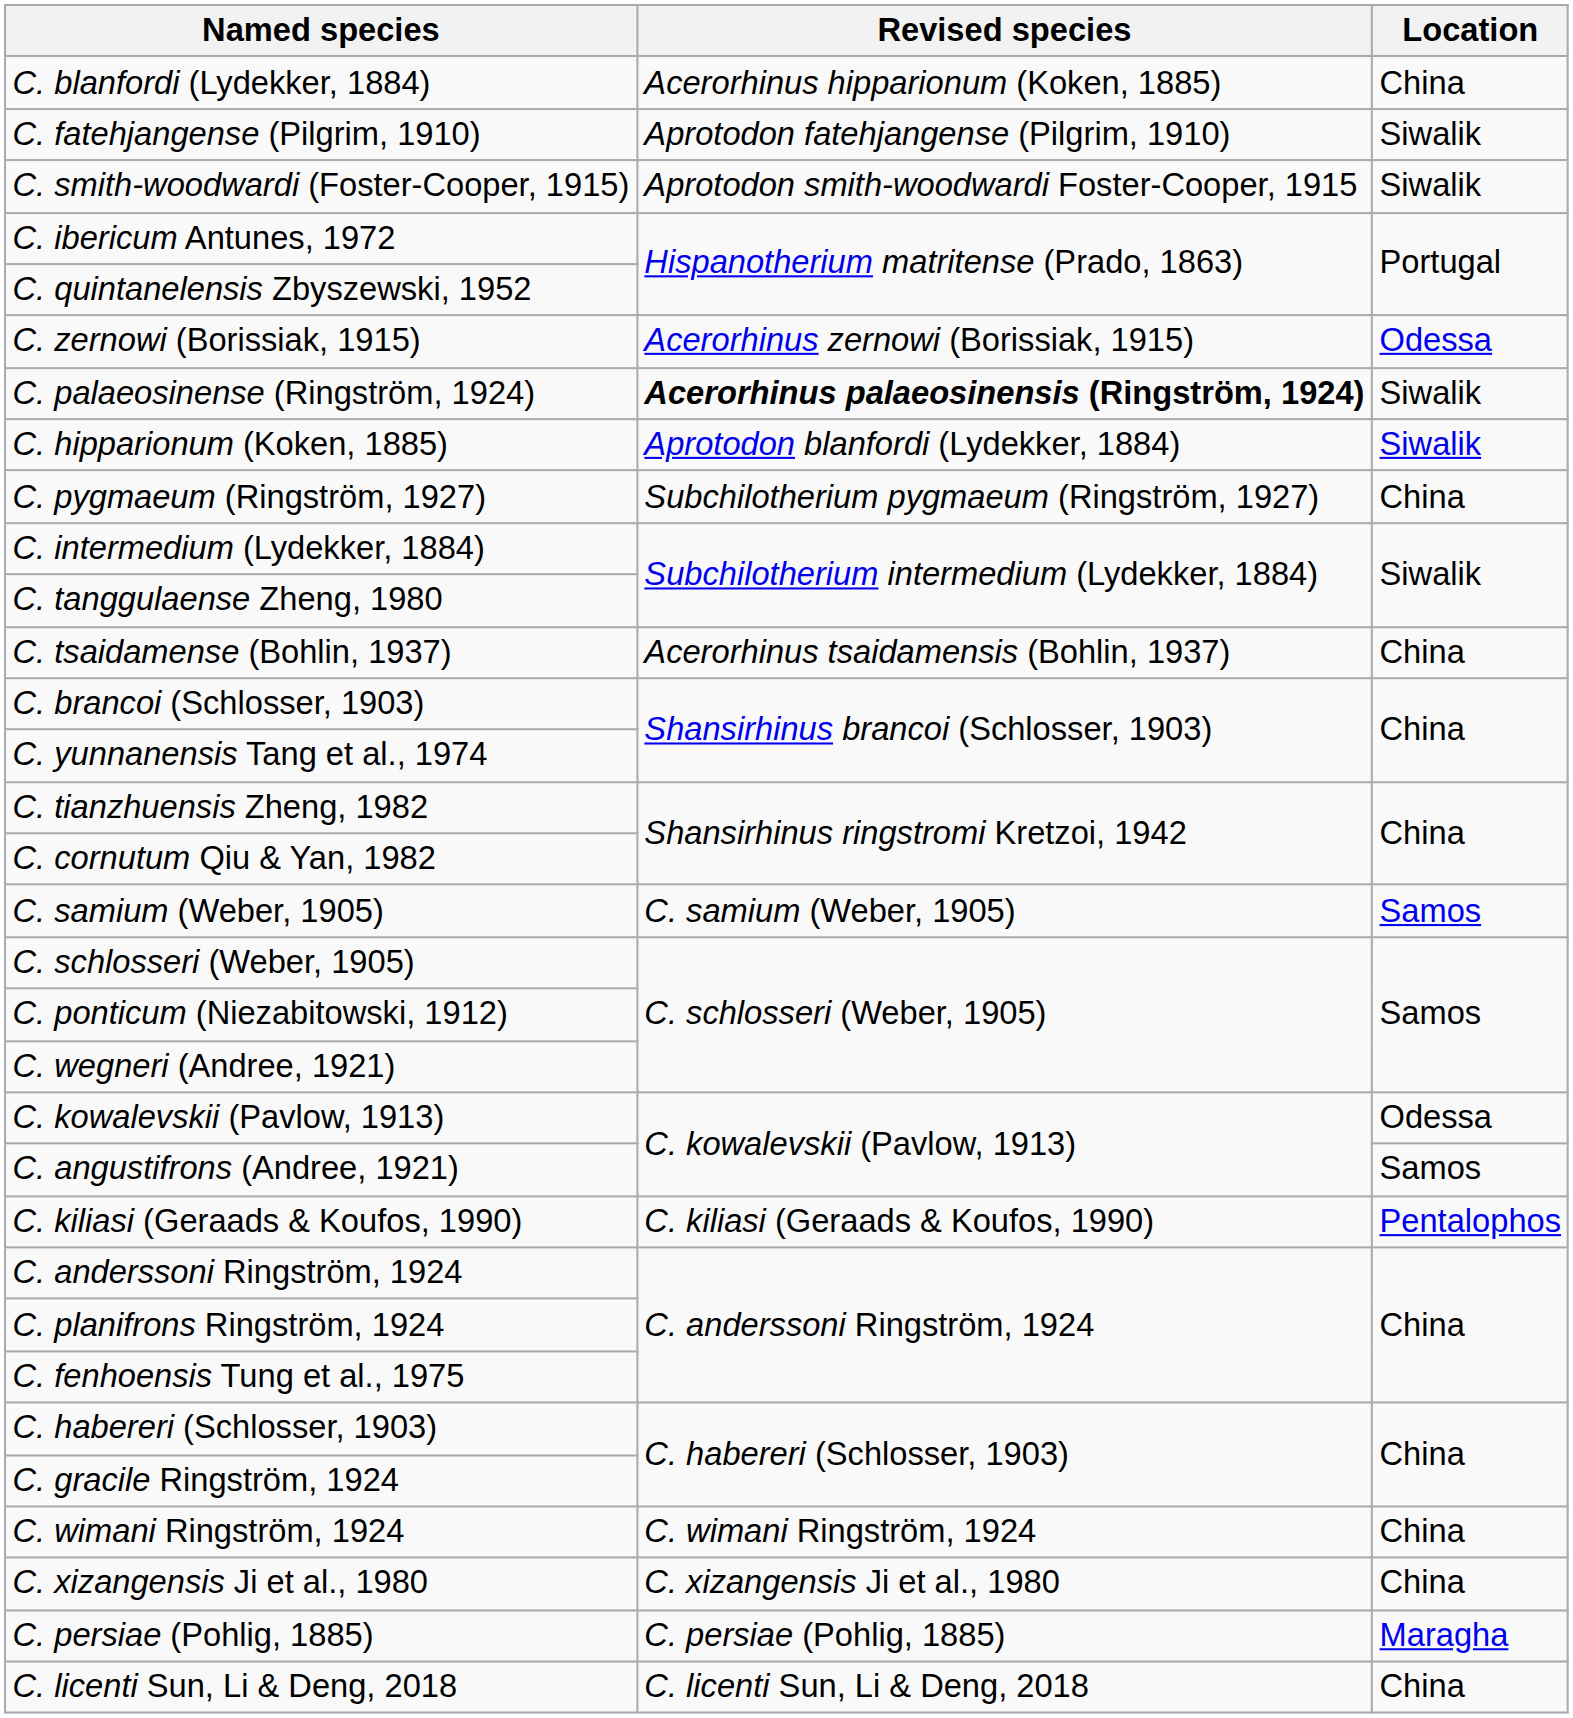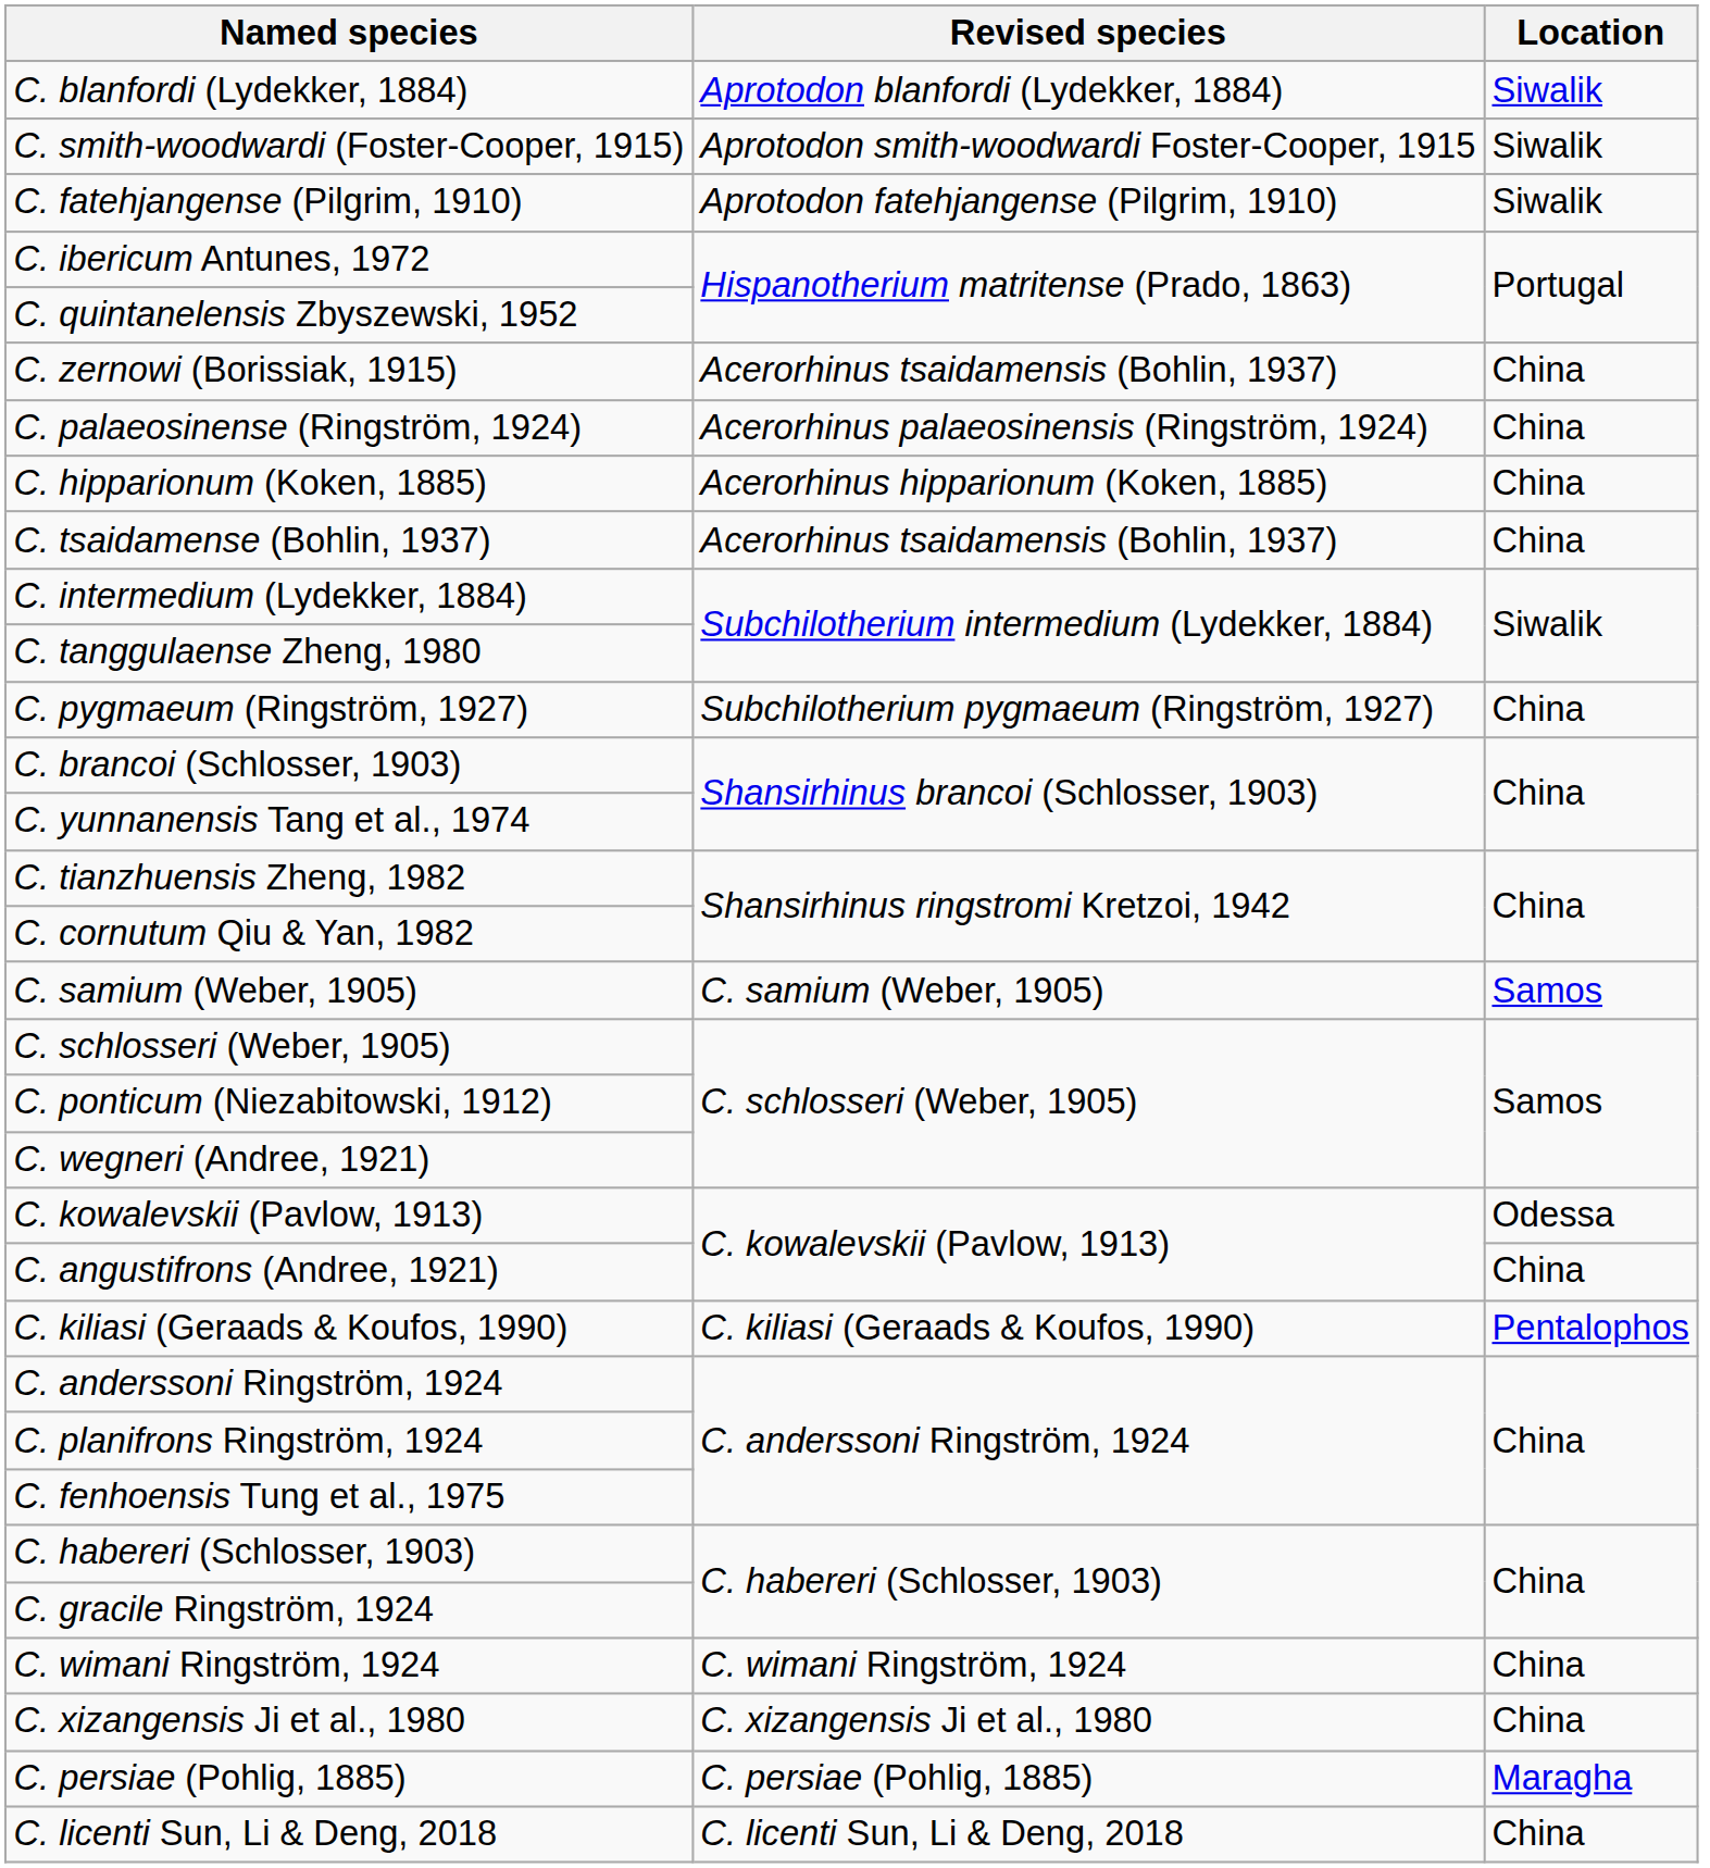C. blanfordi (Lydekker, 1884) | Revised species: Acerorhinus hipparionum (Koken, 1885) -> Aprotodon blanfordi (Lydekker, 1884)
C. blanfordi (Lydekker, 1884) | Location: China -> Siwalik
rows swapped: C. fatehjangense (Pilgrim, 1910) <-> C. smith-woodwardi (Foster-Cooper, 1915)
C. zernowi (Borissiak, 1915) | Revised species: Acerorhinus zernowi (Borissiak, 1915) -> Acerorhinus tsaidamensis (Bohlin, 1937)
C. zernowi (Borissiak, 1915) | Location: Odessa -> China
C. palaeosinense (Ringström, 1924) | Revised species: bold -> normal
C. palaeosinense (Ringström, 1924) | Location: Siwalik -> China
C. hipparionum (Koken, 1885) | Revised species: Aprotodon blanfordi (Lydekker, 1884) -> Acerorhinus hipparionum (Koken, 1885)
C. hipparionum (Koken, 1885) | Location: Siwalik -> China
rows swapped: C. tsaidamense (Bohlin, 1937) <-> C. pygmaeum (Ringström, 1927)
C. angustifrons (Andree, 1921) | Location: Samos -> China
